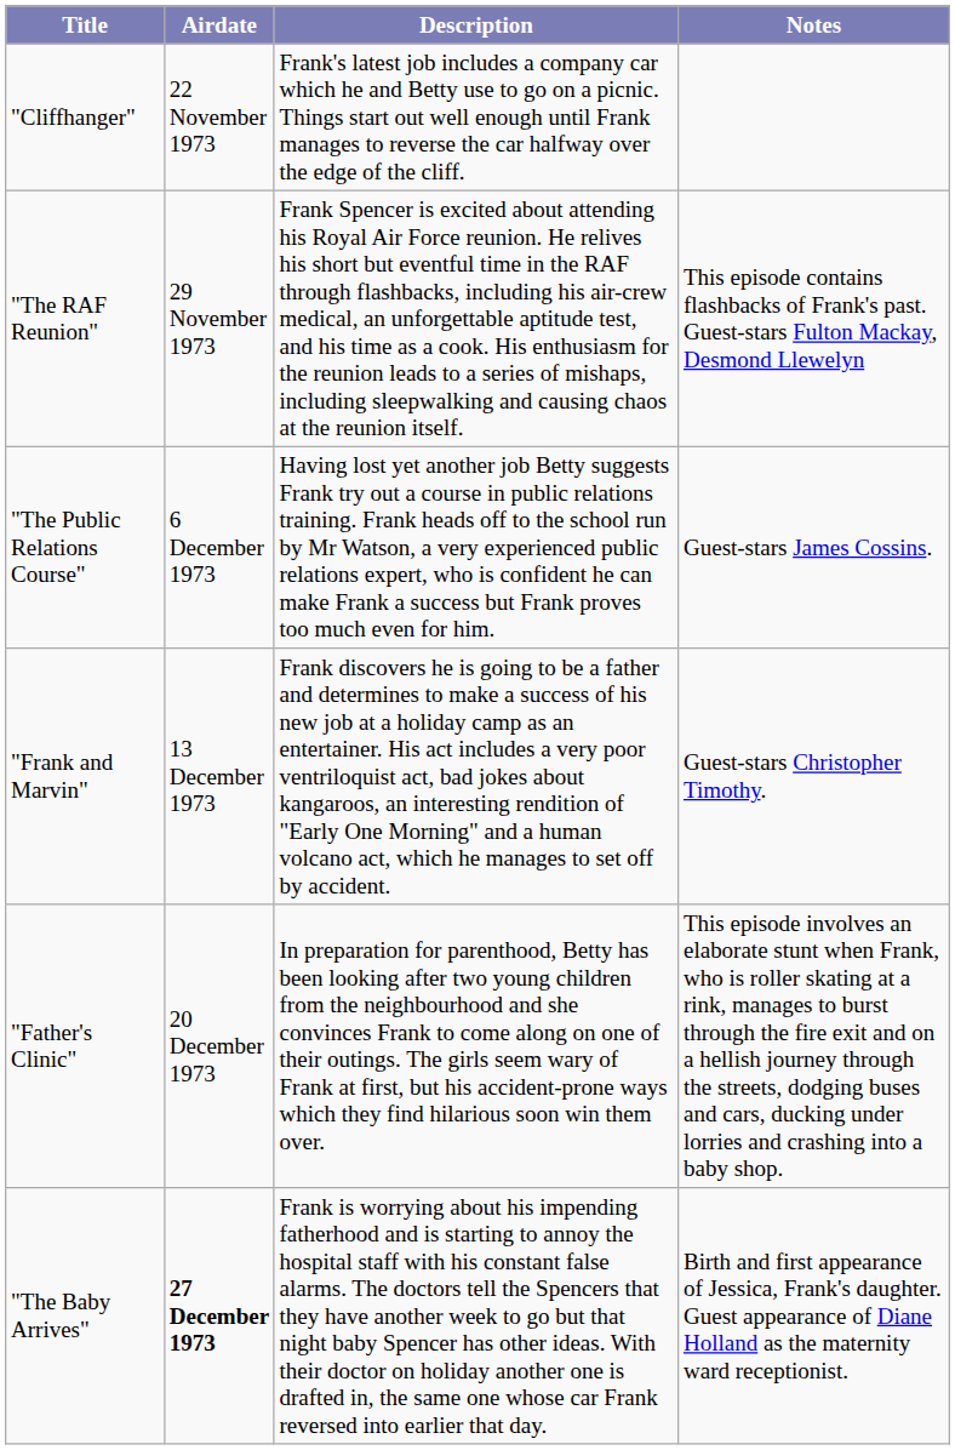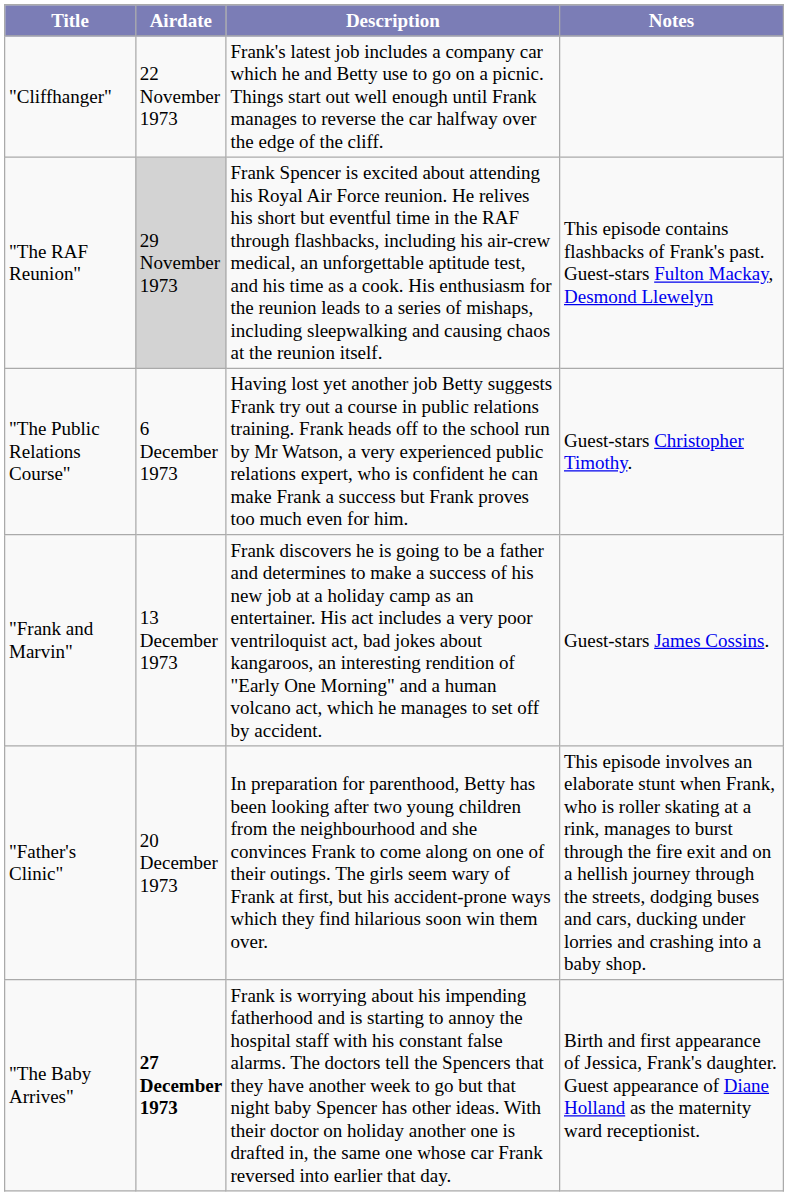"The RAF Reunion" | Airdate: no background -> lightgrey background
"The Public Relations Course" | Notes: Guest-stars James Cossins. -> Guest-stars Christopher Timothy.
"Frank and Marvin" | Notes: Guest-stars Christopher Timothy. -> Guest-stars James Cossins.
